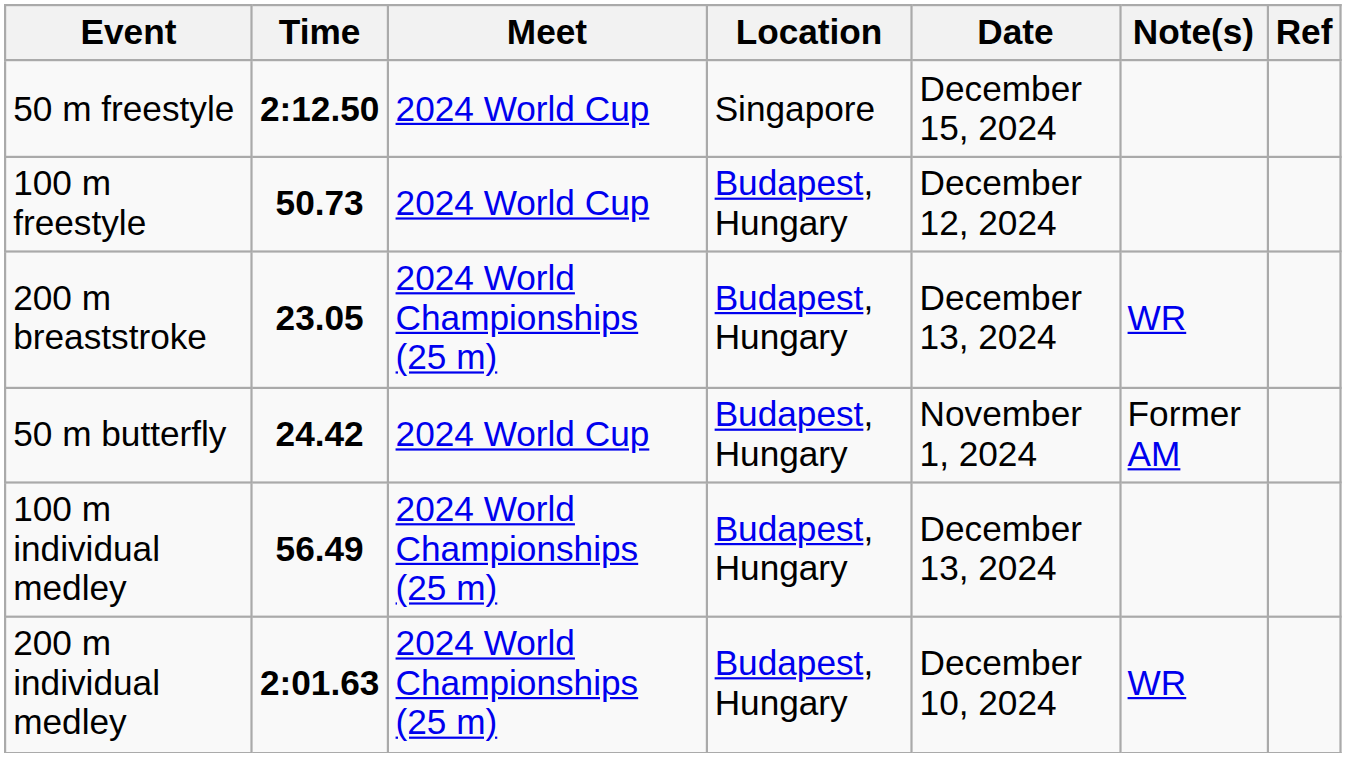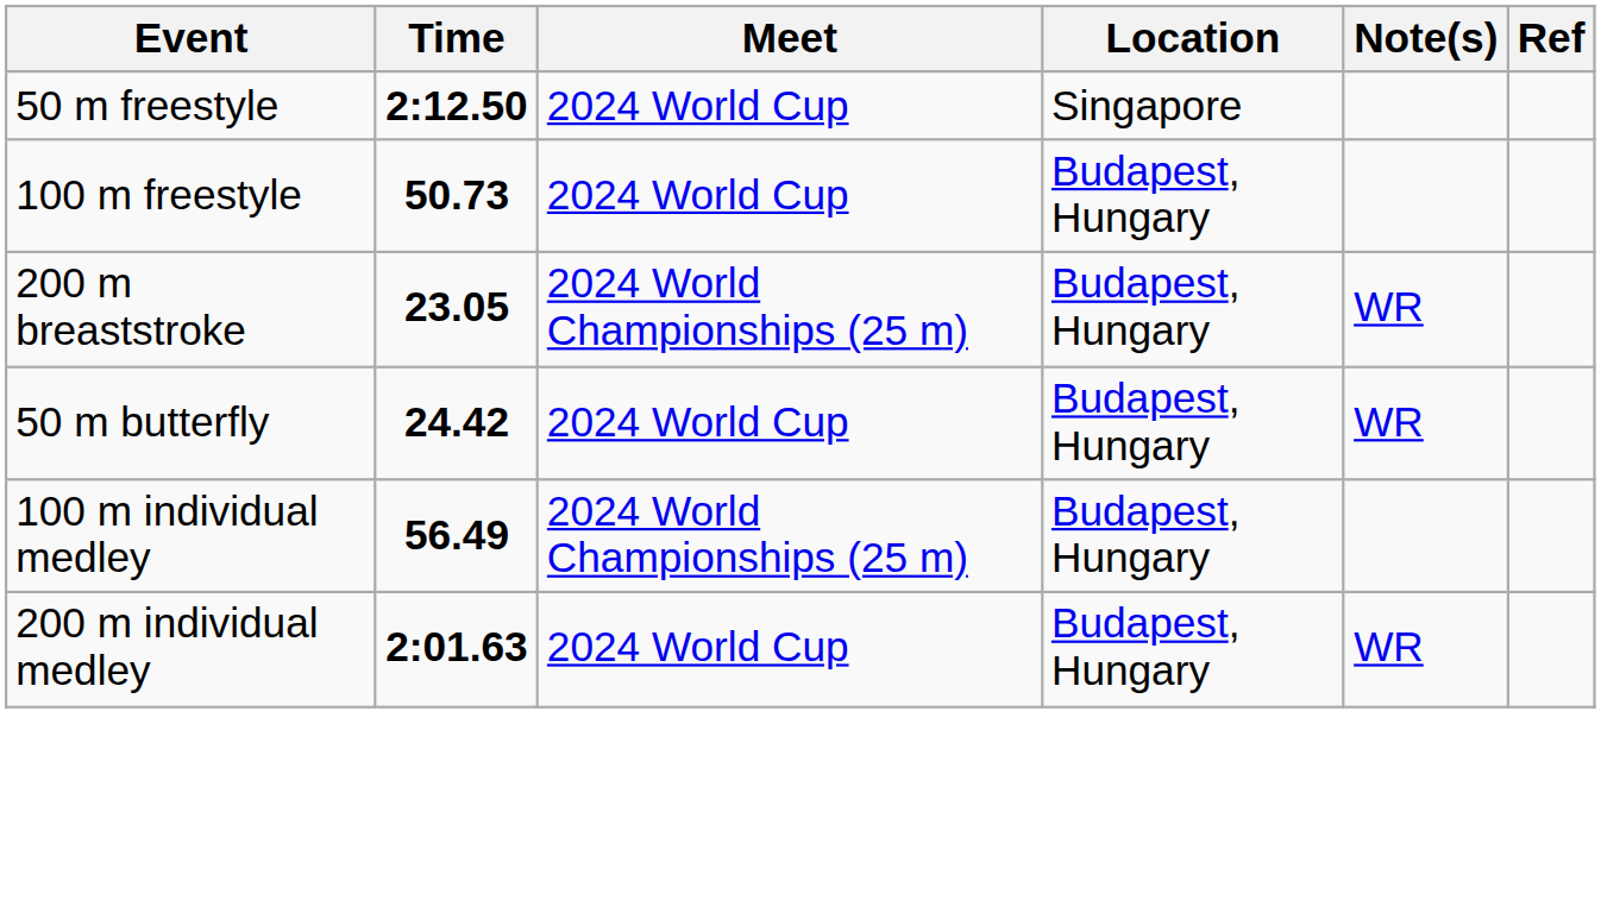- column: Date | December 15, 2024 | December 12, 2024 | December 13, 2024 | November 1, 2024 | December 13, 2024 | December 10, 2024
50 m butterfly | Note(s): Former AM -> WR
200 m individual medley | Meet: 2024 World Championships (25 m) -> 2024 World Cup
